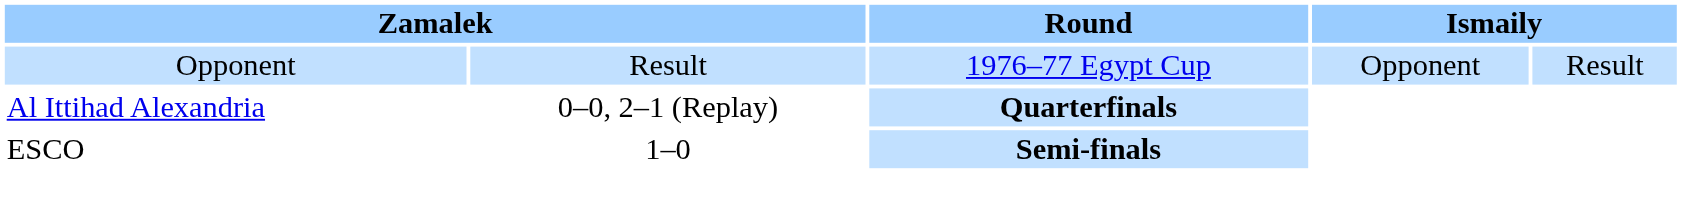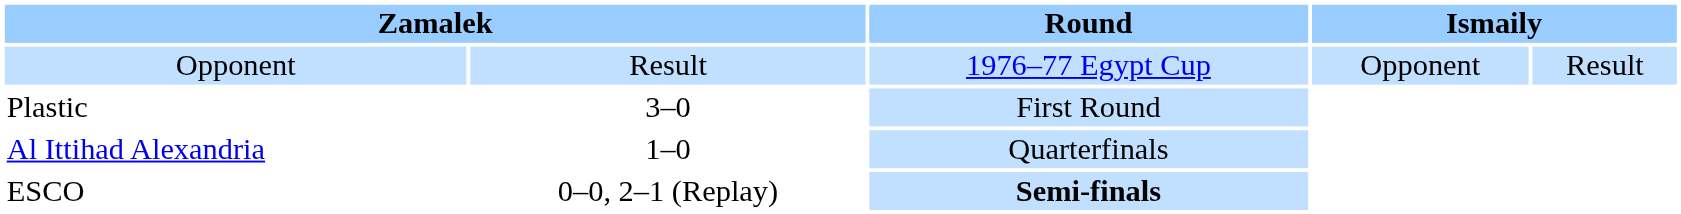+ row: Plastic | 3–0 | First Round
Al Ittihad Alexandria | column 2: 0–0, 2–1 (Replay) -> 1–0
Al Ittihad Alexandria | Round: bold -> normal
ESCO | column 2: 1–0 -> 0–0, 2–1 (Replay)
